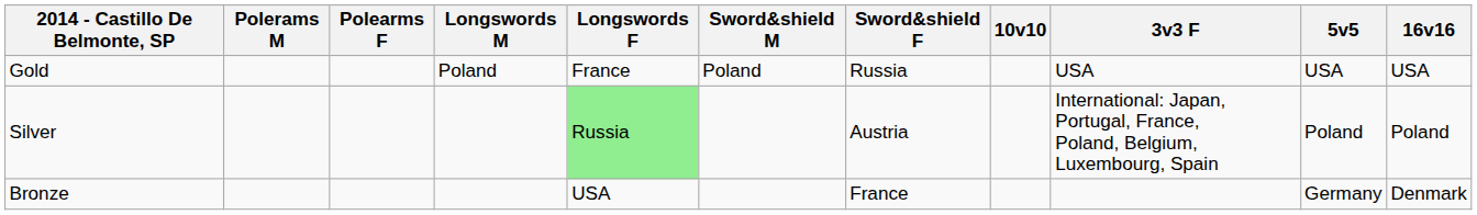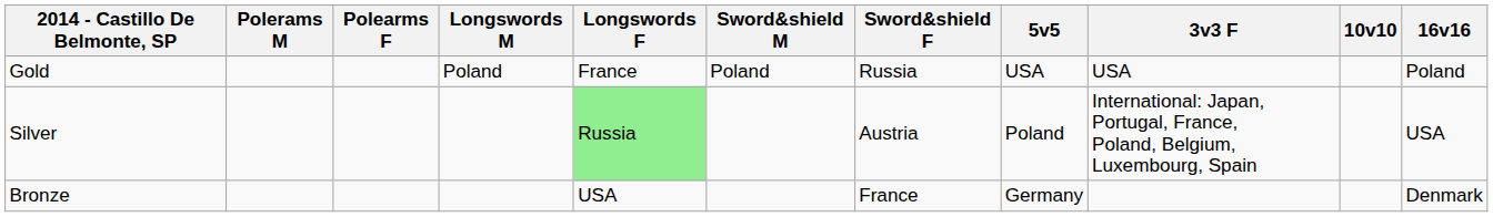columns swapped: 5v5 <-> 10v10
Gold | 16v16: USA -> Poland
Silver | 16v16: Poland -> USA
